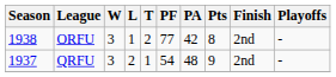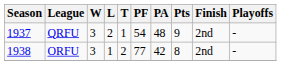rows swapped: QRFU <-> ORFU
